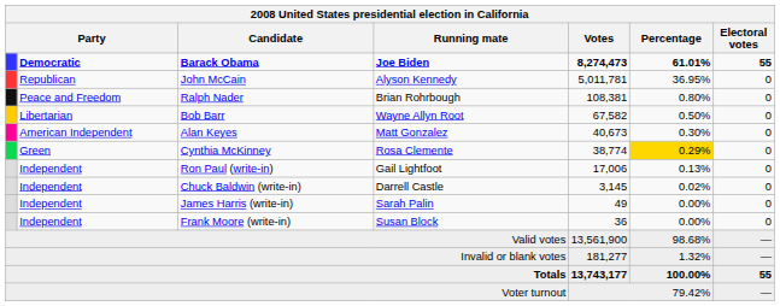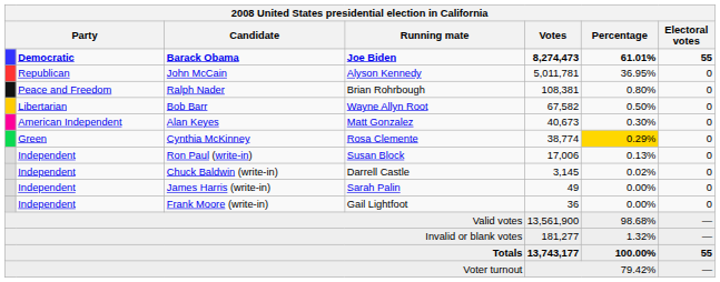Ron Paul (write-in) | Running mate: Gail Lightfoot -> Susan Block
Frank Moore (write-in) | Running mate: Susan Block -> Gail Lightfoot
